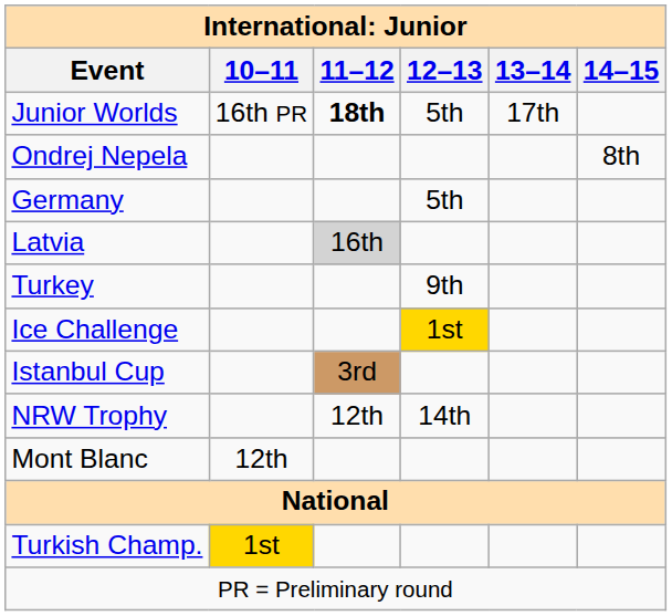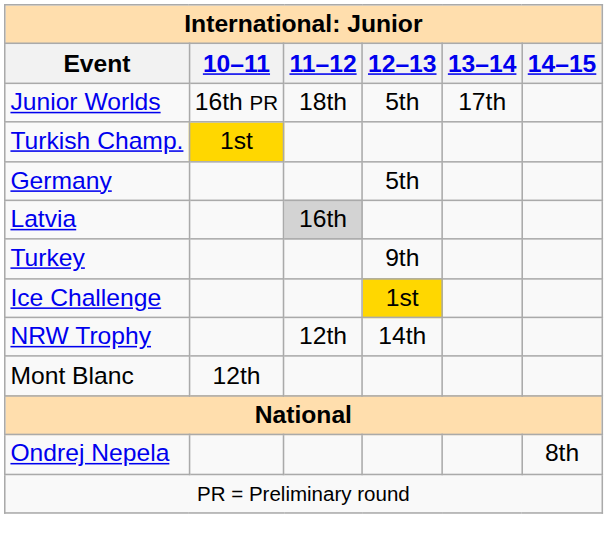Junior Worlds | 11–12: bold -> normal
rows swapped: Ondrej Nepela <-> Turkish Champ.
- row: Istanbul Cup | 3rd
